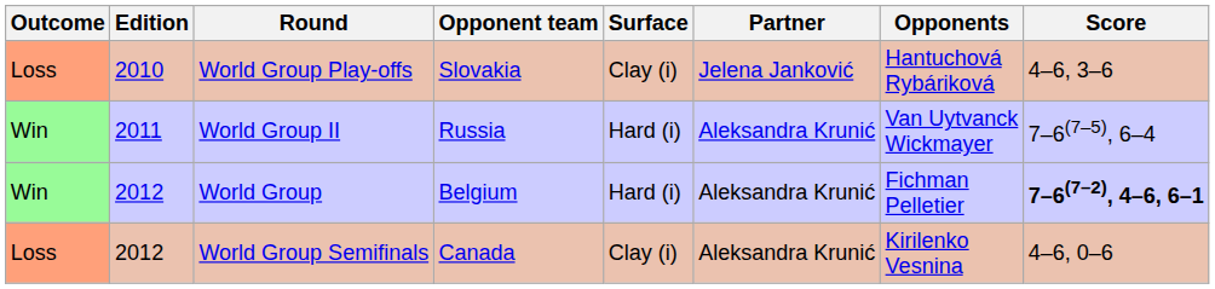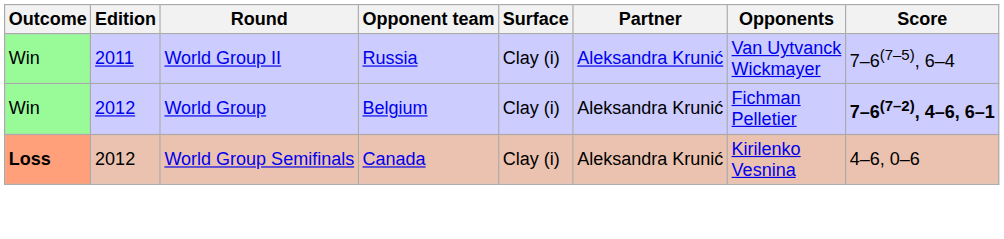- row: Loss | 2010 | World Group Play-offs | Slovakia | Clay (i) | Jelena Janković | Hantuchová Rybáriková | 4–6, 3–6
World Group II | Surface: Hard (i) -> Clay (i)
World Group | Surface: Hard (i) -> Clay (i)
World Group Semifinals | Outcome: normal -> bold
